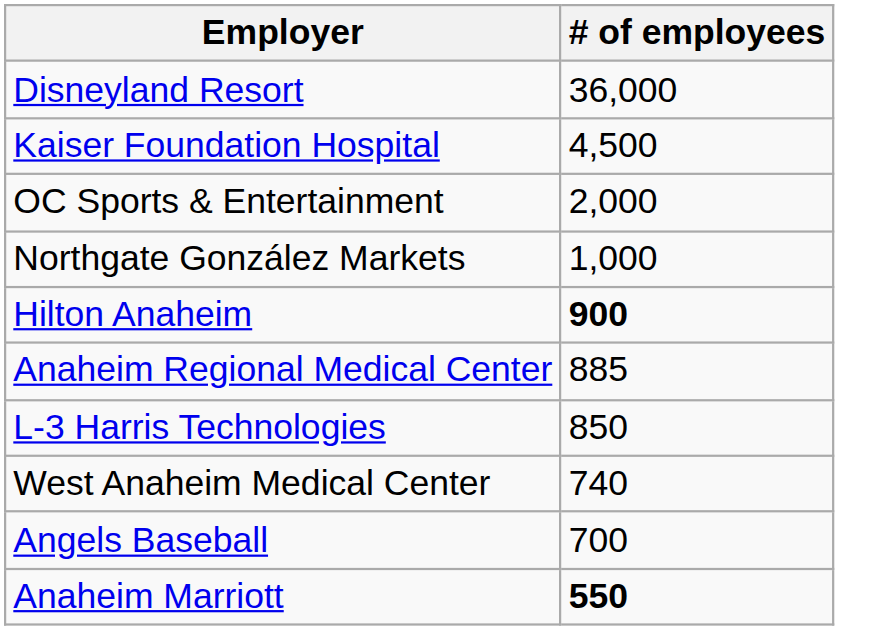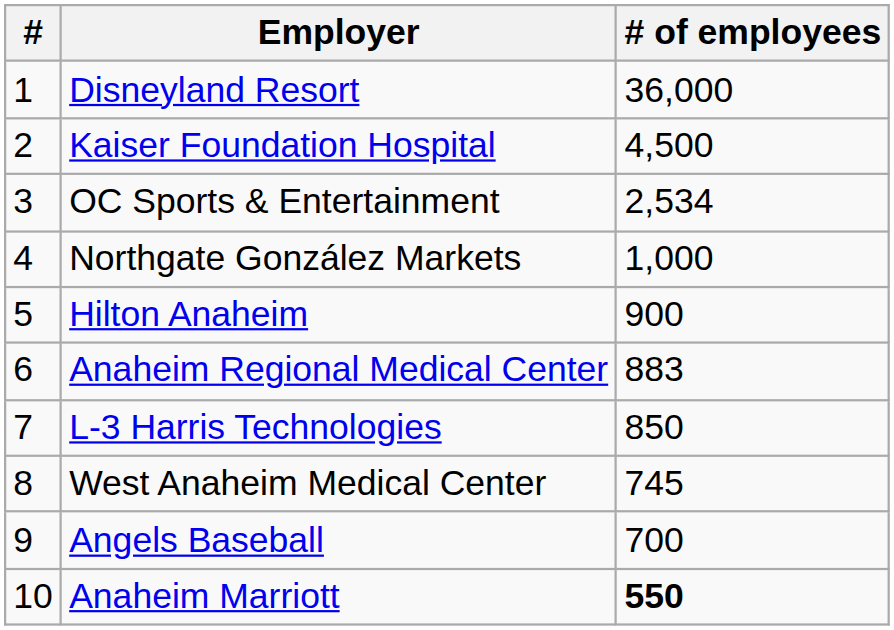+ column: # | 1 | 2 | 3 | 4 | 5 | 6 | 7 | 8 | 9 | 10
OC Sports & Entertainment | # of employees: 2,000 -> 2,534
Hilton Anaheim | # of employees: bold -> normal
Anaheim Regional Medical Center | # of employees: 885 -> 883
West Anaheim Medical Center | # of employees: 740 -> 745
